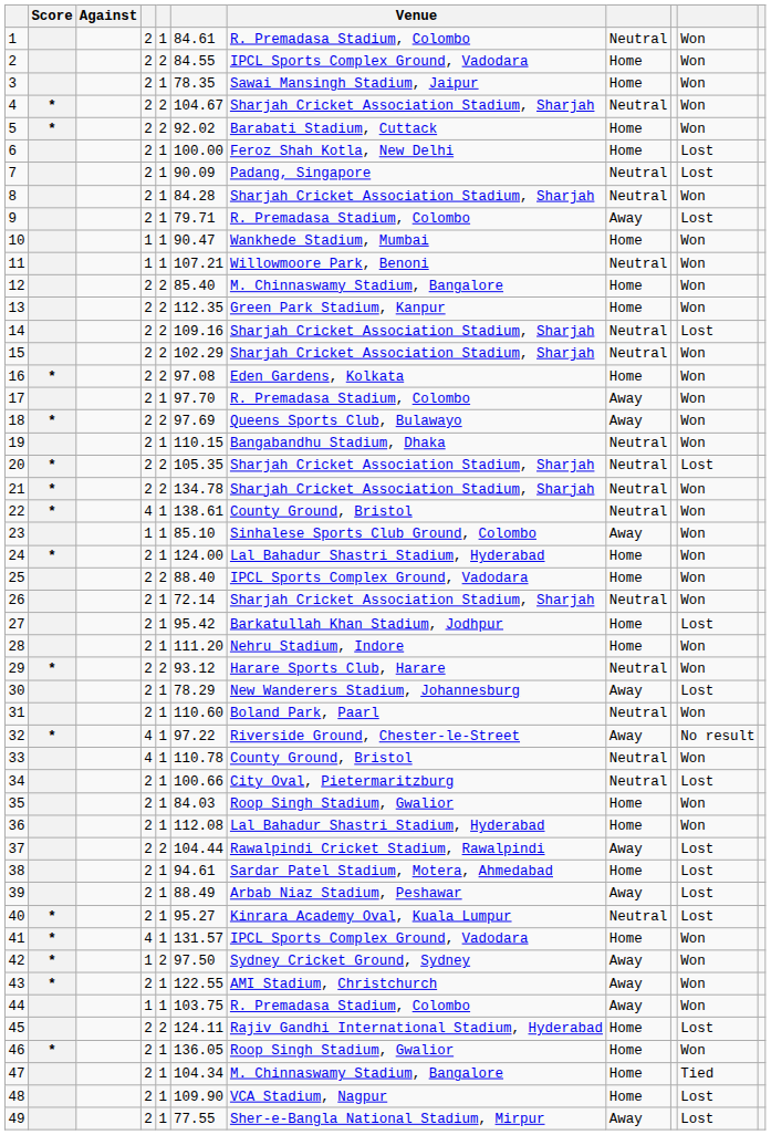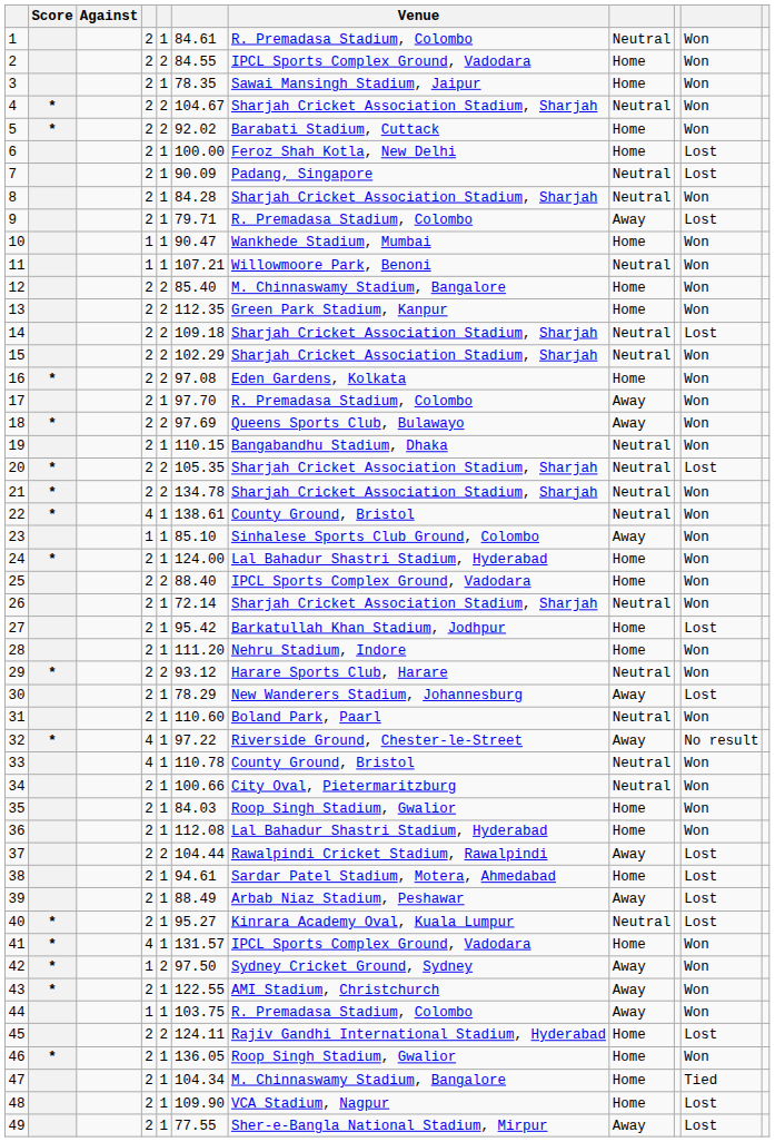14 | column 6: 109.16 -> 109.18
34 | column 10: Lost -> Won
